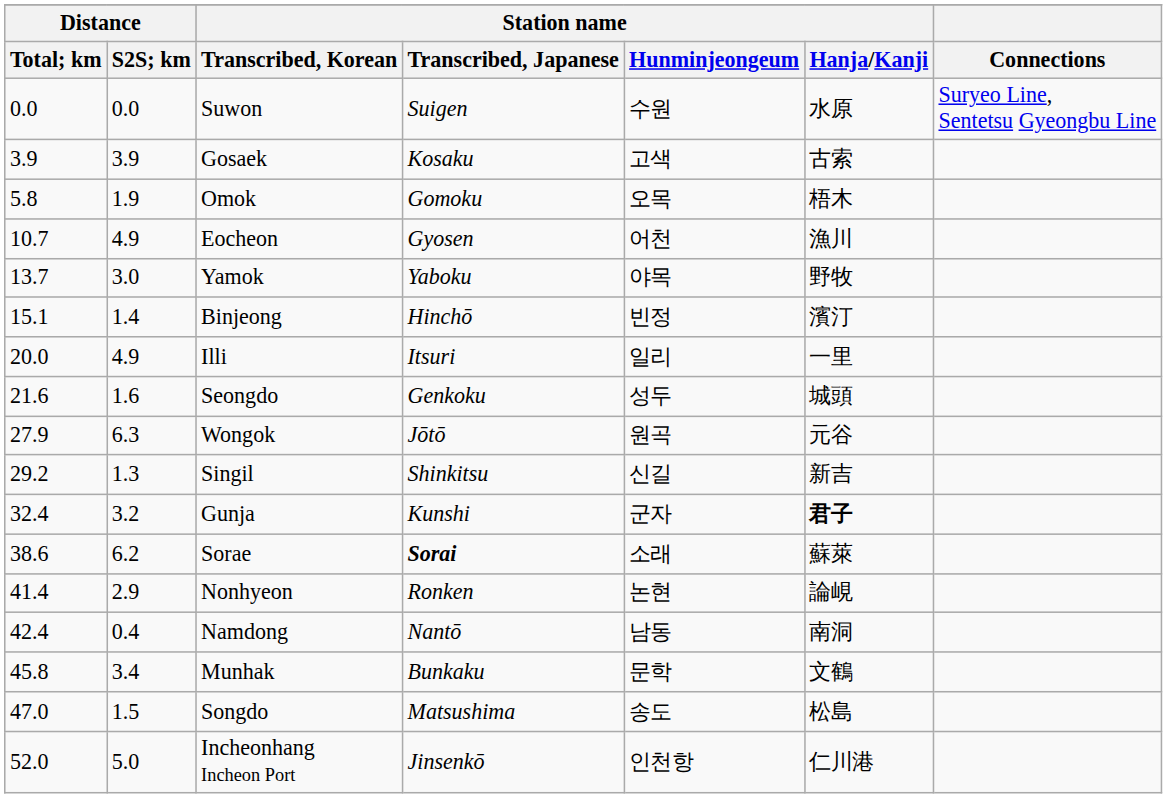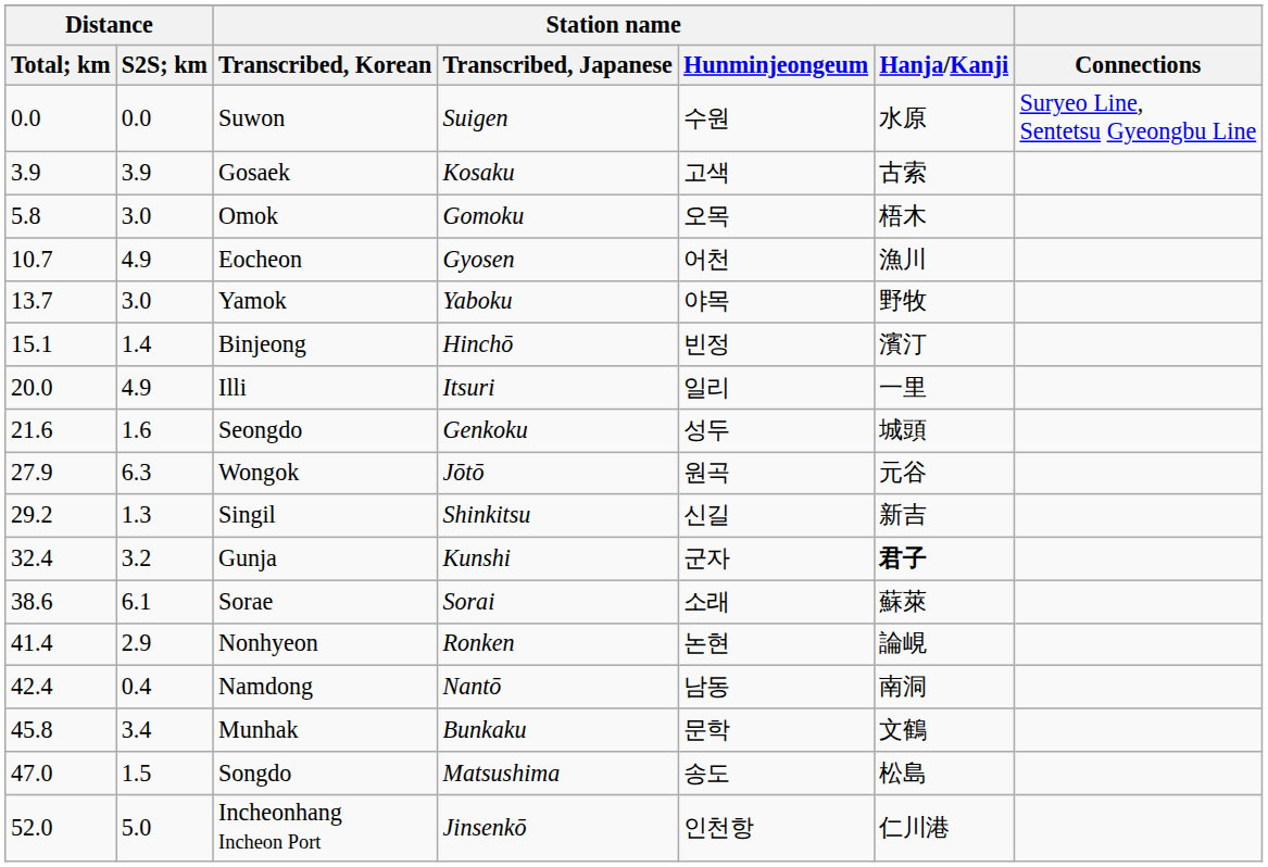Omok | Distance / S2S; km: 1.9 -> 3.0
Sorae | Distance / S2S; km: 6.2 -> 6.1
Sorae | Station name / Transcribed, Japanese: bold -> normal
